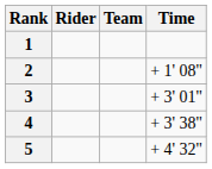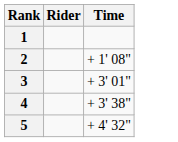- column: Team
